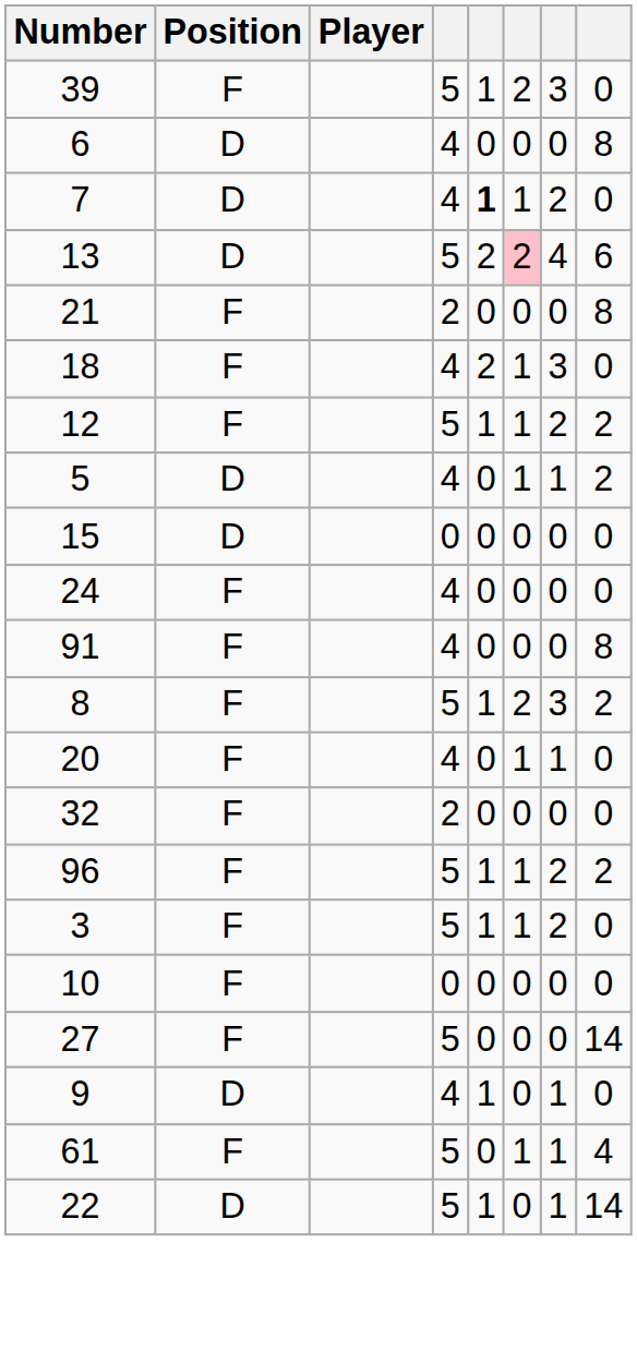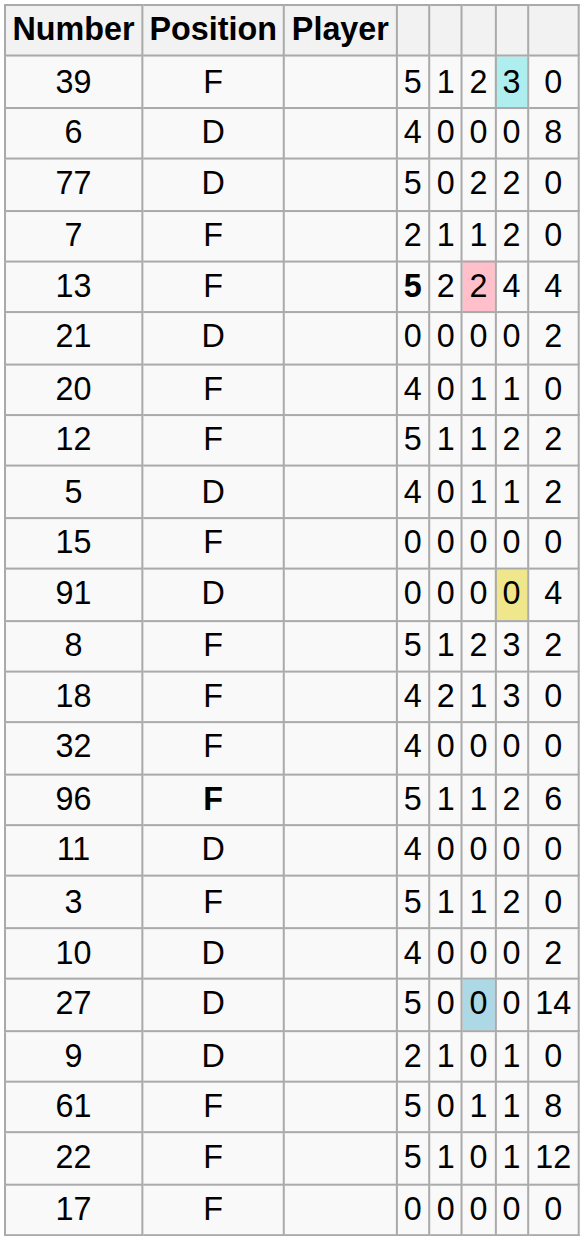39 | column 7: no background -> paleturquoise background
+ row: 77 | D | 5 | 0 | 2 | 2 | 0
7 | Position: D -> F
7 | column 4: 4 -> 2
7 | column 5: bold -> normal
13 | Position: D -> F
13 | column 4: normal -> bold
13 | column 8: 6 -> 4
21 | Position: F -> D
21 | column 4: 2 -> 0
21 | column 8: 8 -> 2
rows swapped: 18 <-> 20
15 | Position: D -> F
- row: 24 | F | 4 | 0 | 0 | 0 | 0
91 | Position: F -> D
91 | column 4: 4 -> 0
91 | column 7: no background -> khaki background
91 | column 8: 8 -> 4
32 | column 4: 2 -> 4
96 | Position: normal -> bold
96 | column 8: 2 -> 6
+ row: 11 | D | 4 | 0 | 0 | 0 | 0
10 | Position: F -> D
10 | column 4: 0 -> 4
10 | column 8: 0 -> 2
27 | Position: F -> D
27 | column 6: no background -> lightblue background
9 | column 4: 4 -> 2
61 | column 8: 4 -> 8
22 | Position: D -> F
22 | column 8: 14 -> 12
+ row: 17 | F | 0 | 0 | 0 | 0 | 0
